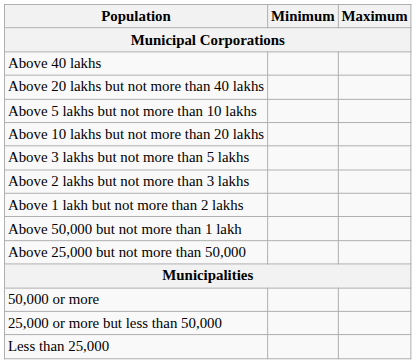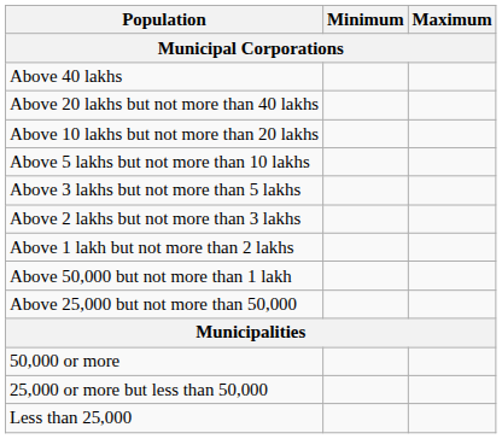rows swapped: Above 10 lakhs but not more than 20 lakhs <-> Above 5 lakhs but not more than 10 lakhs
